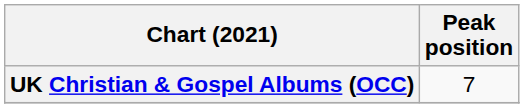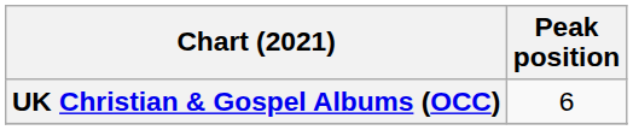UK Christian & Gospel Albums (OCC) | Peak position: 7 -> 6
